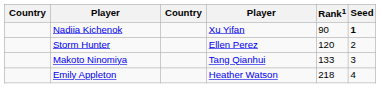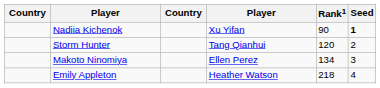Storm Hunter | column 4: Ellen Perez -> Tang Qianhui
Makoto Ninomiya | column 4: Tang Qianhui -> Ellen Perez
Makoto Ninomiya | Rank1: 133 -> 134
